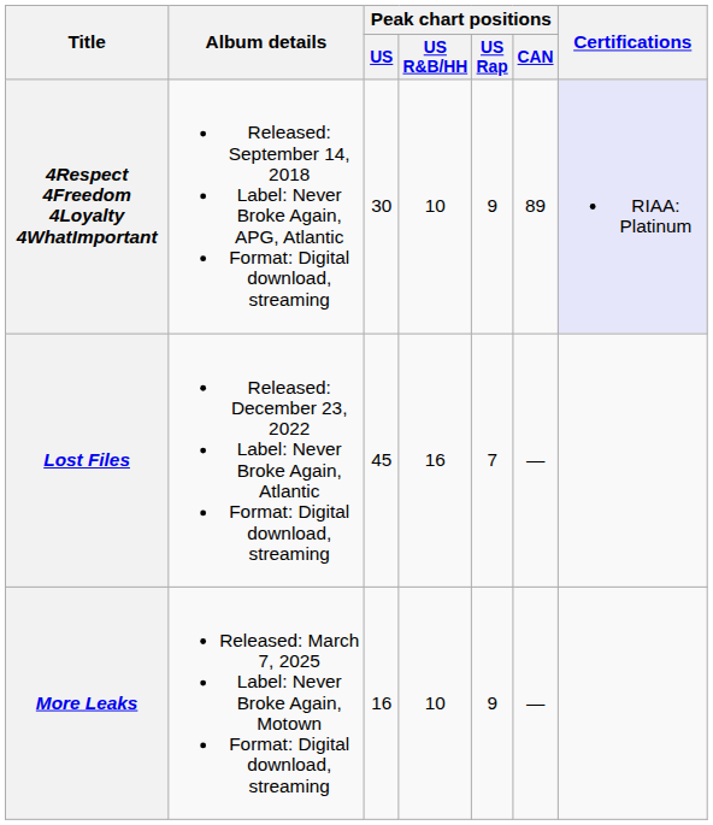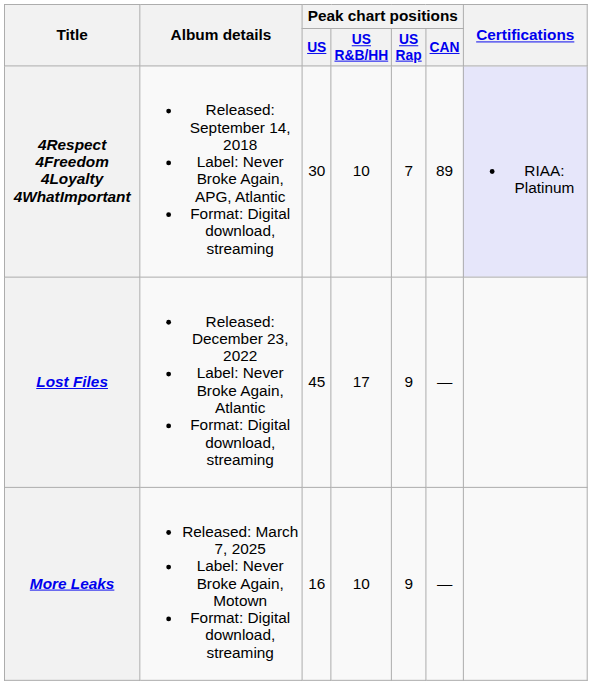4Respect 4Freedom 4Loyalty 4WhatImportant | Peak chart positions / US Rap: 9 -> 7
Lost Files | Peak chart positions / US R&B/HH: 16 -> 17
Lost Files | Peak chart positions / US Rap: 7 -> 9
